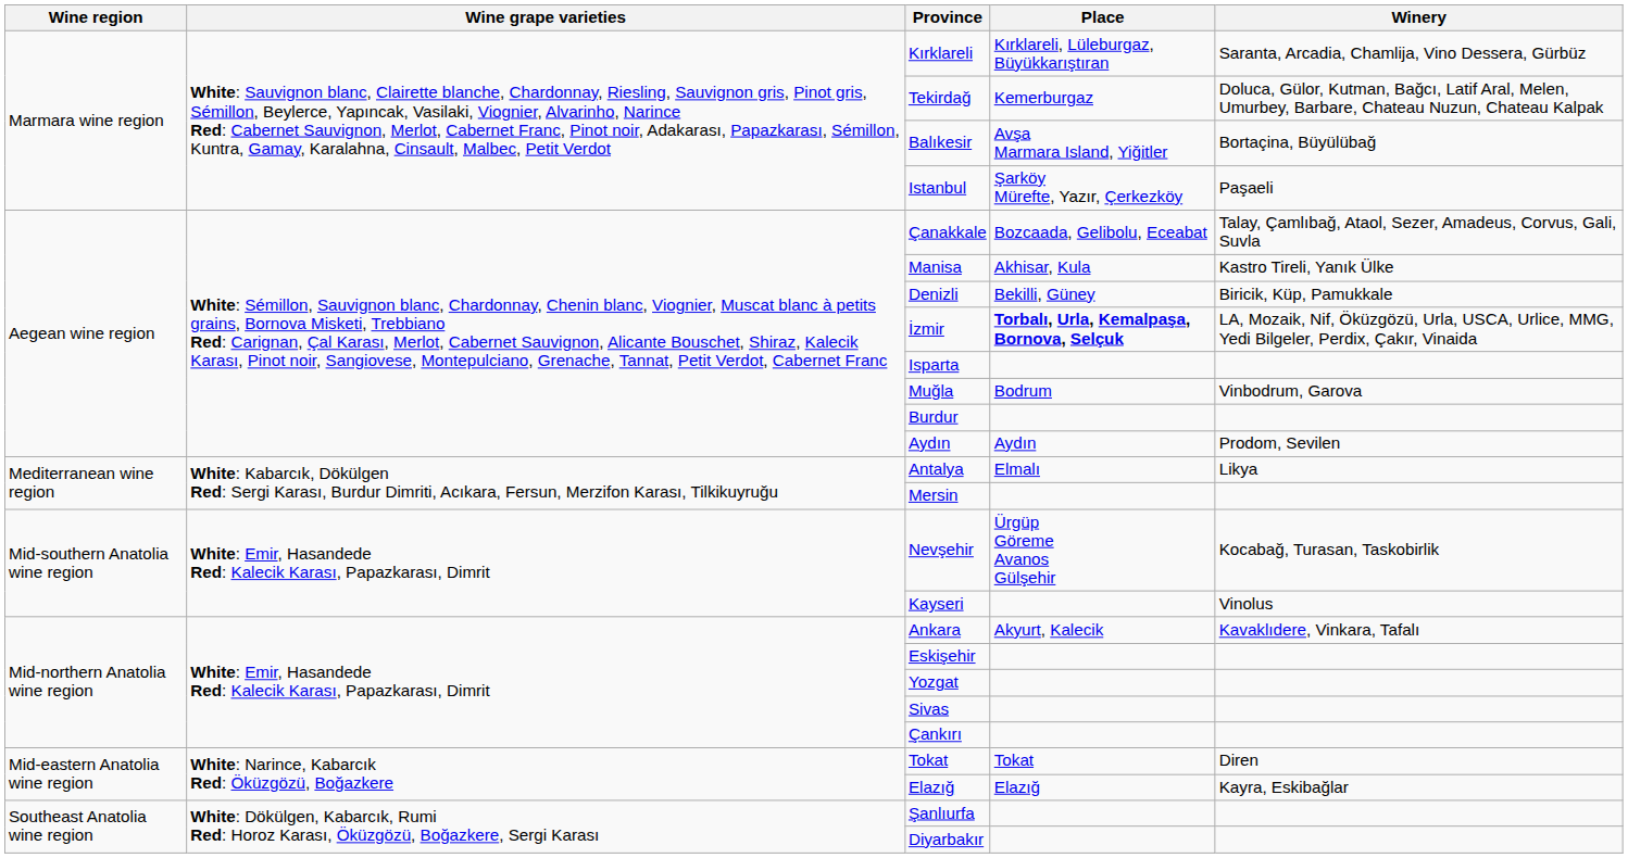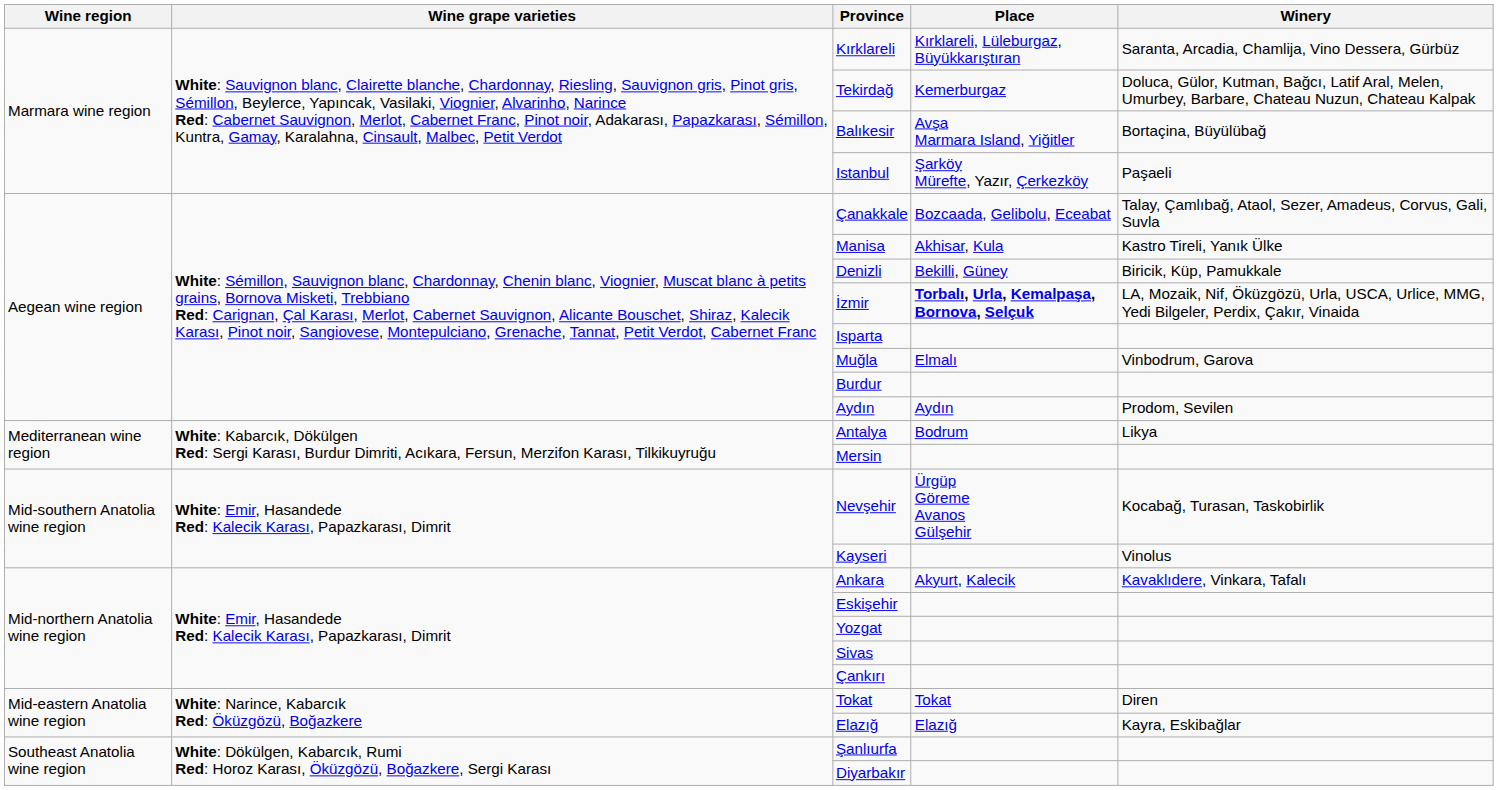Muğla | Place: Bodrum -> Elmalı
Antalya | Place: Elmalı -> Bodrum
